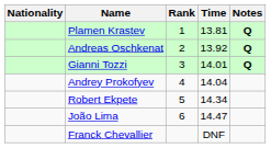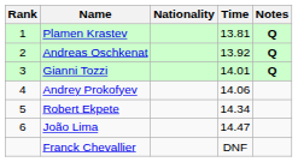columns swapped: Rank <-> Nationality
Andrey Prokofyev | Time: 14.04 -> 14.06
